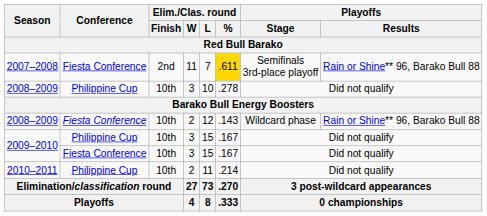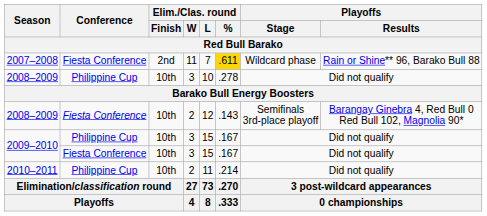2007–2008 | Playoffs / Stage: Semifinals 3rd-place playoff -> Wildcard phase
2008–2009 / Fiesta Conference | Playoffs / Stage: Wildcard phase -> Semifinals 3rd-place playoff
2008–2009 / Fiesta Conference | Playoffs / Results: Rain or Shine** 96, Barako Bull 88 -> Barangay Ginebra 4, Red Bull 0 Red Bull 102, Magnolia 90*
